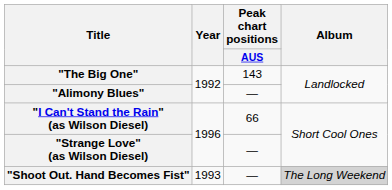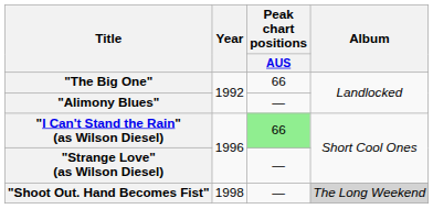"The Big One" | Peak chart positions / AUS: 143 -> 66
"I Can't Stand the Rain" (as Wilson Diesel) | Peak chart positions / AUS: no background -> lightgreen background
"Shoot Out. Hand Becomes Fist" | Year: 1993 -> 1998
